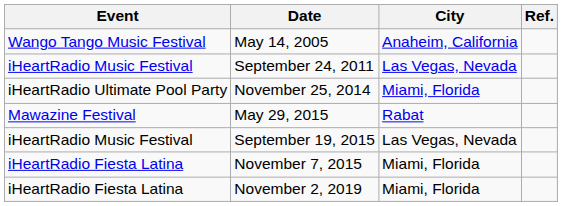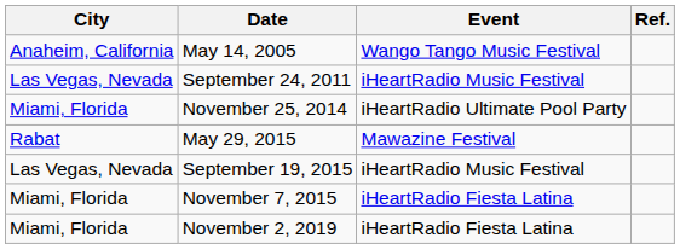columns swapped: Event <-> City
